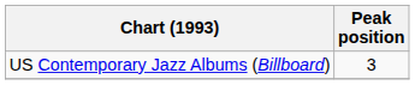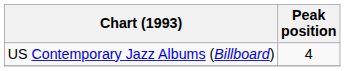US Contemporary Jazz Albums (Billboard) | Peak position: 3 -> 4
